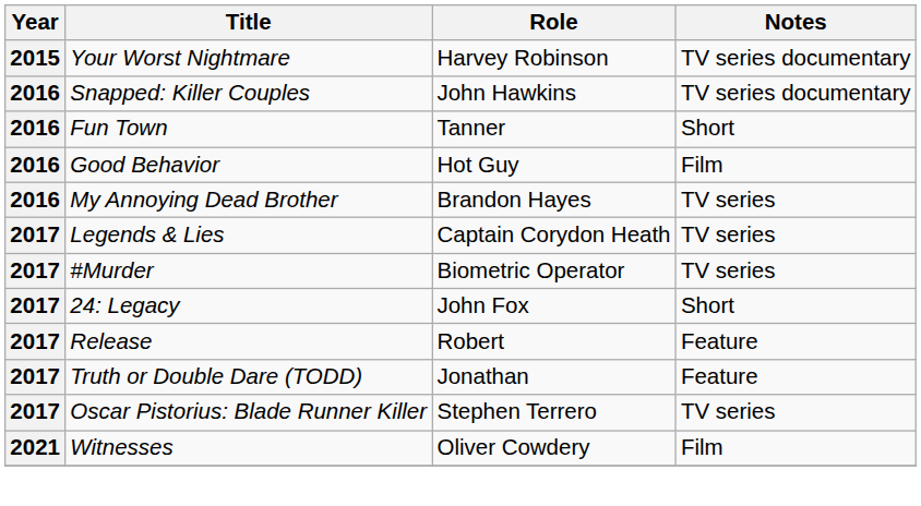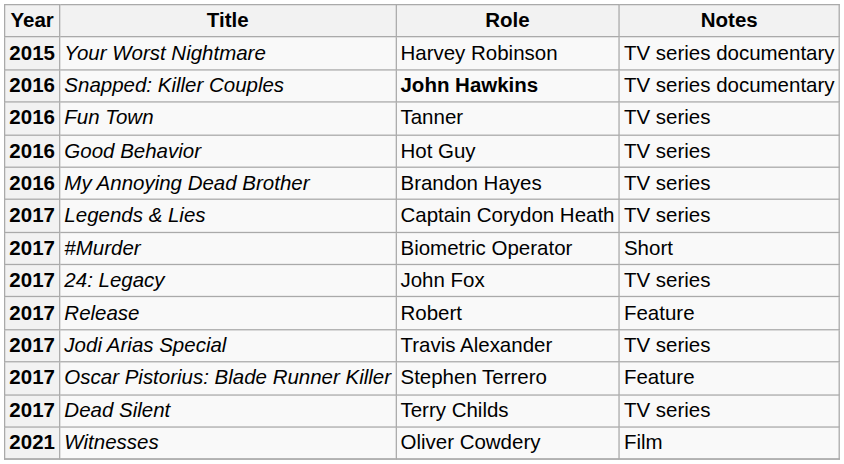Snapped: Killer Couples | Role: normal -> bold
Fun Town | Notes: Short -> TV series
Good Behavior | Notes: Film -> TV series
#Murder | Notes: TV series -> Short
24: Legacy | Notes: Short -> TV series
- row: 2017 | Truth or Double Dare (TODD) | Jonathan | Feature
+ row: 2017 | Jodi Arias Special | Travis Alexander | TV series
Oscar Pistorius: Blade Runner Killer | Notes: TV series -> Feature
+ row: 2017 | Dead Silent | Terry Childs | TV series
